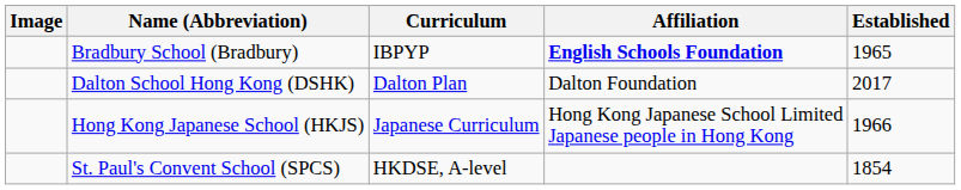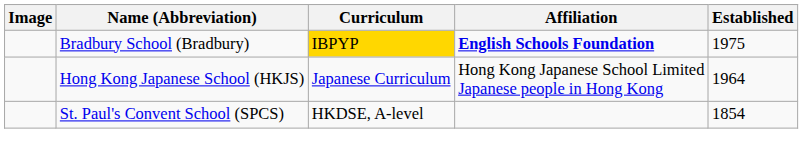Bradbury School (Bradbury) | Curriculum: no background -> gold background
Bradbury School (Bradbury) | Established: 1965 -> 1975
- row: Dalton School Hong Kong (DSHK) | Dalton Plan | Dalton Foundation | 2017
Hong Kong Japanese School (HKJS) | Established: 1966 -> 1964
